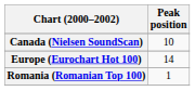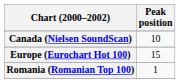Europe (Eurochart Hot 100) | Peak position: 14 -> 15
